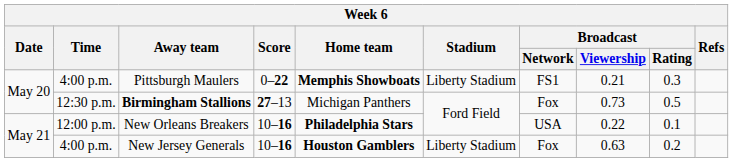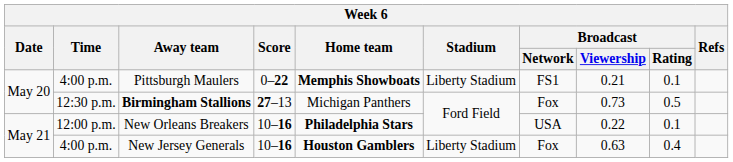Pittsburgh Maulers | Broadcast / Rating: 0.3 -> 0.1
New Jersey Generals | Broadcast / Rating: 0.2 -> 0.4
